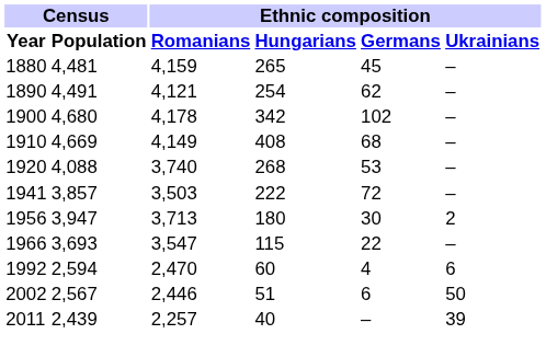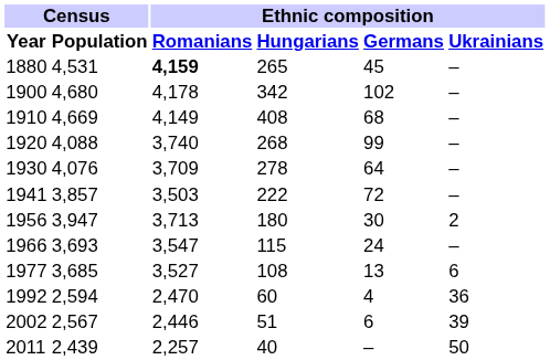1880 | Census / Population: 4,481 -> 4,531
1880 | Ethnic composition / Romanians: normal -> bold
- row: 1890 | 4,491 | 4,121 | 254 | 62 | –
1920 | Ethnic composition / Germans: 53 -> 99
+ row: 1930 | 4,076 | 3,709 | 278 | 64 | –
1966 | Ethnic composition / Germans: 22 -> 24
+ row: 1977 | 3,685 | 3,527 | 108 | 13 | 6
1992 | Ethnic composition / Ukrainians: 6 -> 36
2002 | Ethnic composition / Ukrainians: 50 -> 39
2011 | Ethnic composition / Ukrainians: 39 -> 50
